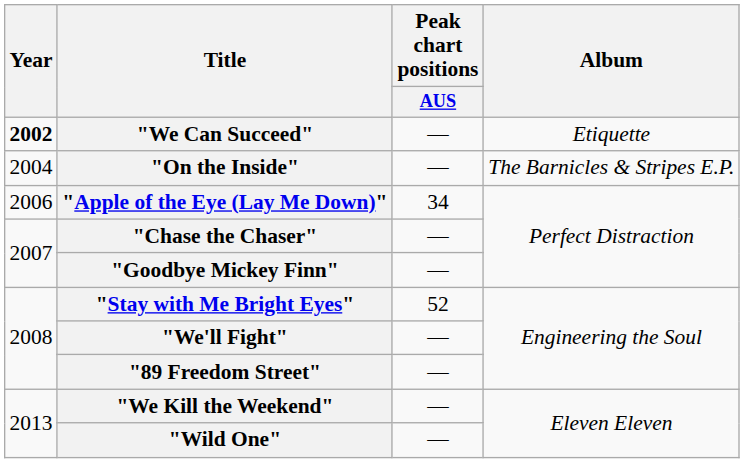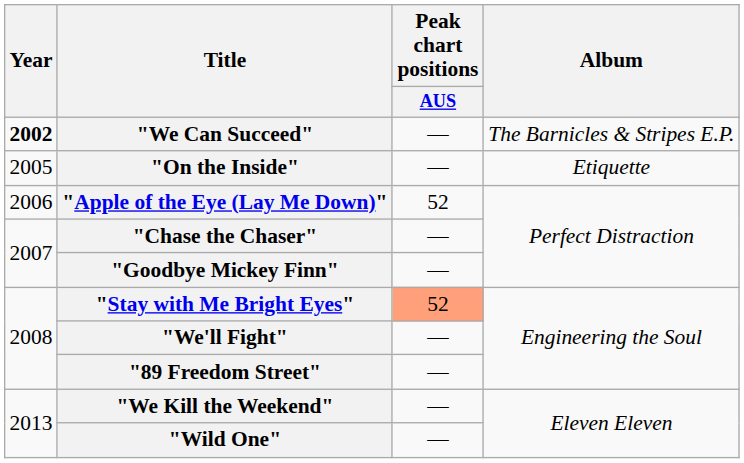"We Can Succeed" | Album: Etiquette -> The Barnicles & Stripes E.P.
"On the Inside" | Year: 2004 -> 2005
"On the Inside" | Album: The Barnicles & Stripes E.P. -> Etiquette
"Apple of the Eye (Lay Me Down)" | Peak chart positions / AUS: 34 -> 52
"Stay with Me Bright Eyes" | Peak chart positions / AUS: no background -> lightsalmon background
